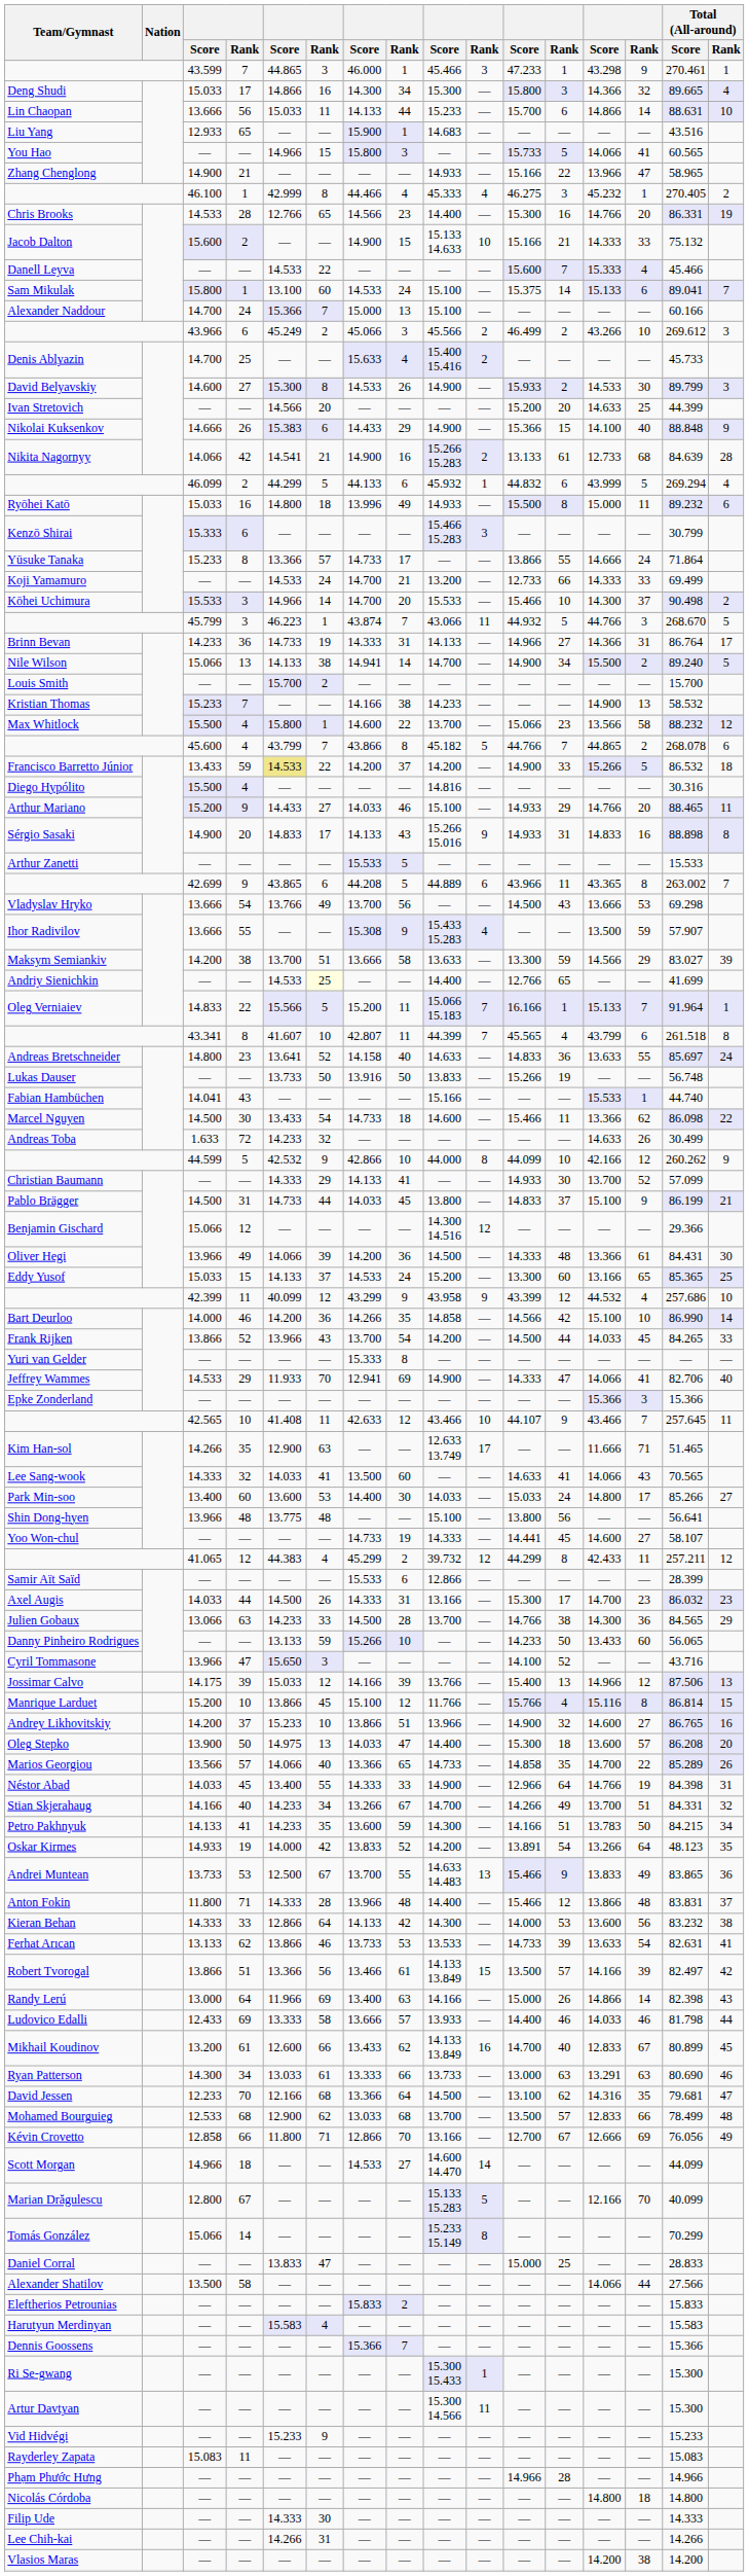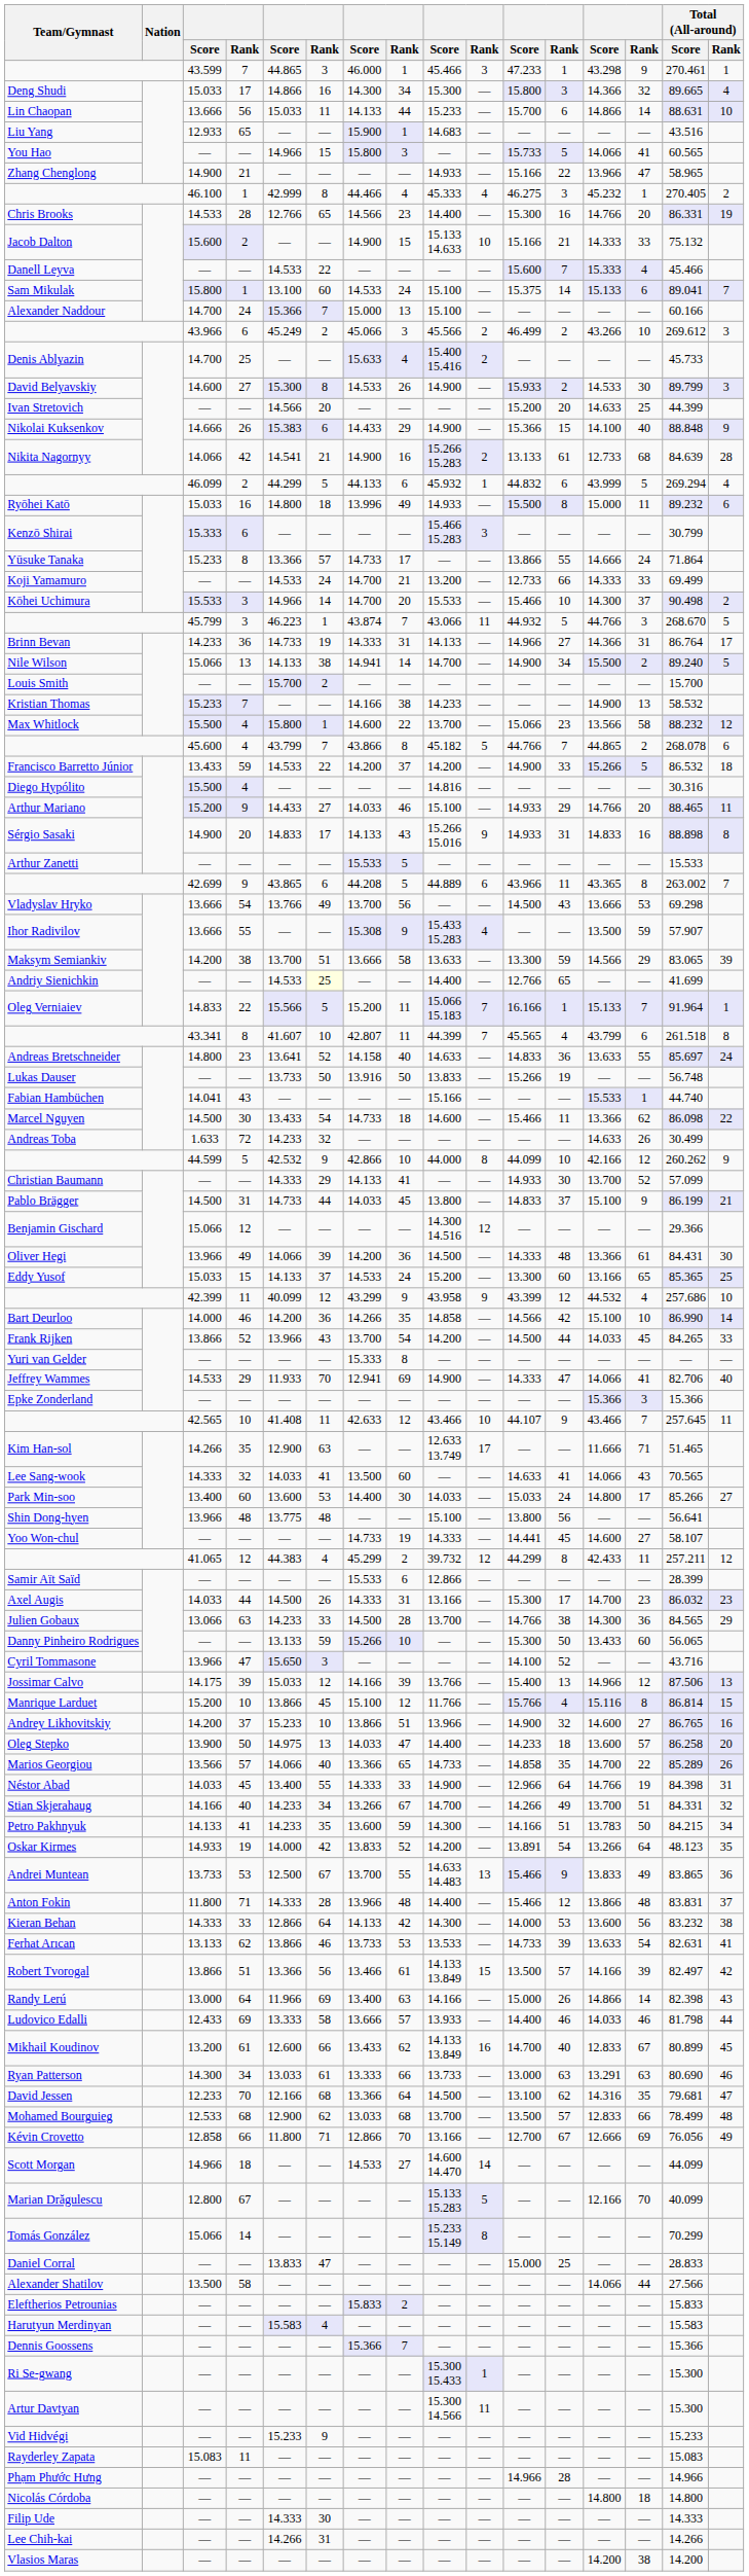Francisco Barretto Júnior | column 5: khaki background -> no background
Maksym Semiankiv | Total (All-around) / Score: 83.027 -> 83.065
Danny Pinheiro Rodrigues | column 11: 14.233 -> 15.300
Oleg Stepko | column 11: 15.300 -> 14.233
Oleg Stepko | Total (All-around) / Score: 86.208 -> 86.258
